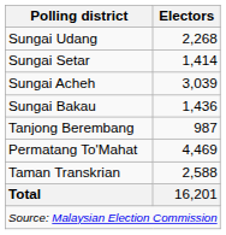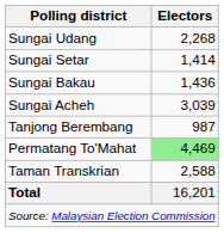rows swapped: Sungai Acheh <-> Sungai Bakau
Permatang To'Mahat | Electors: no background -> lightgreen background
